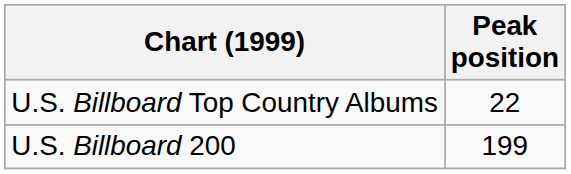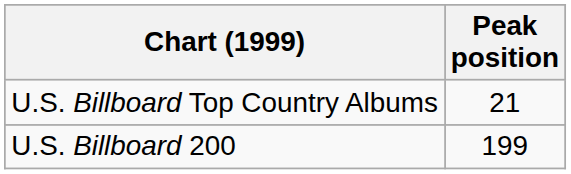U.S. Billboard Top Country Albums | Peak position: 22 -> 21
